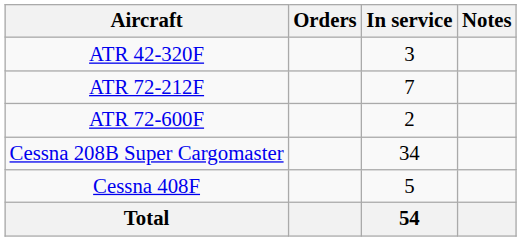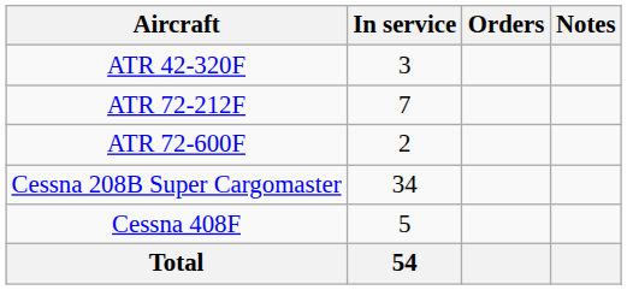columns swapped: In service <-> Orders
